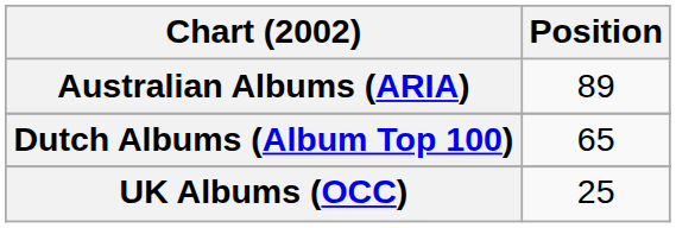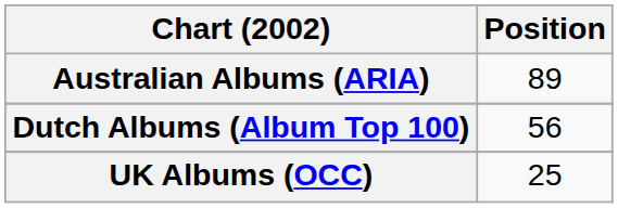Dutch Albums (Album Top 100) | Position: 65 -> 56
